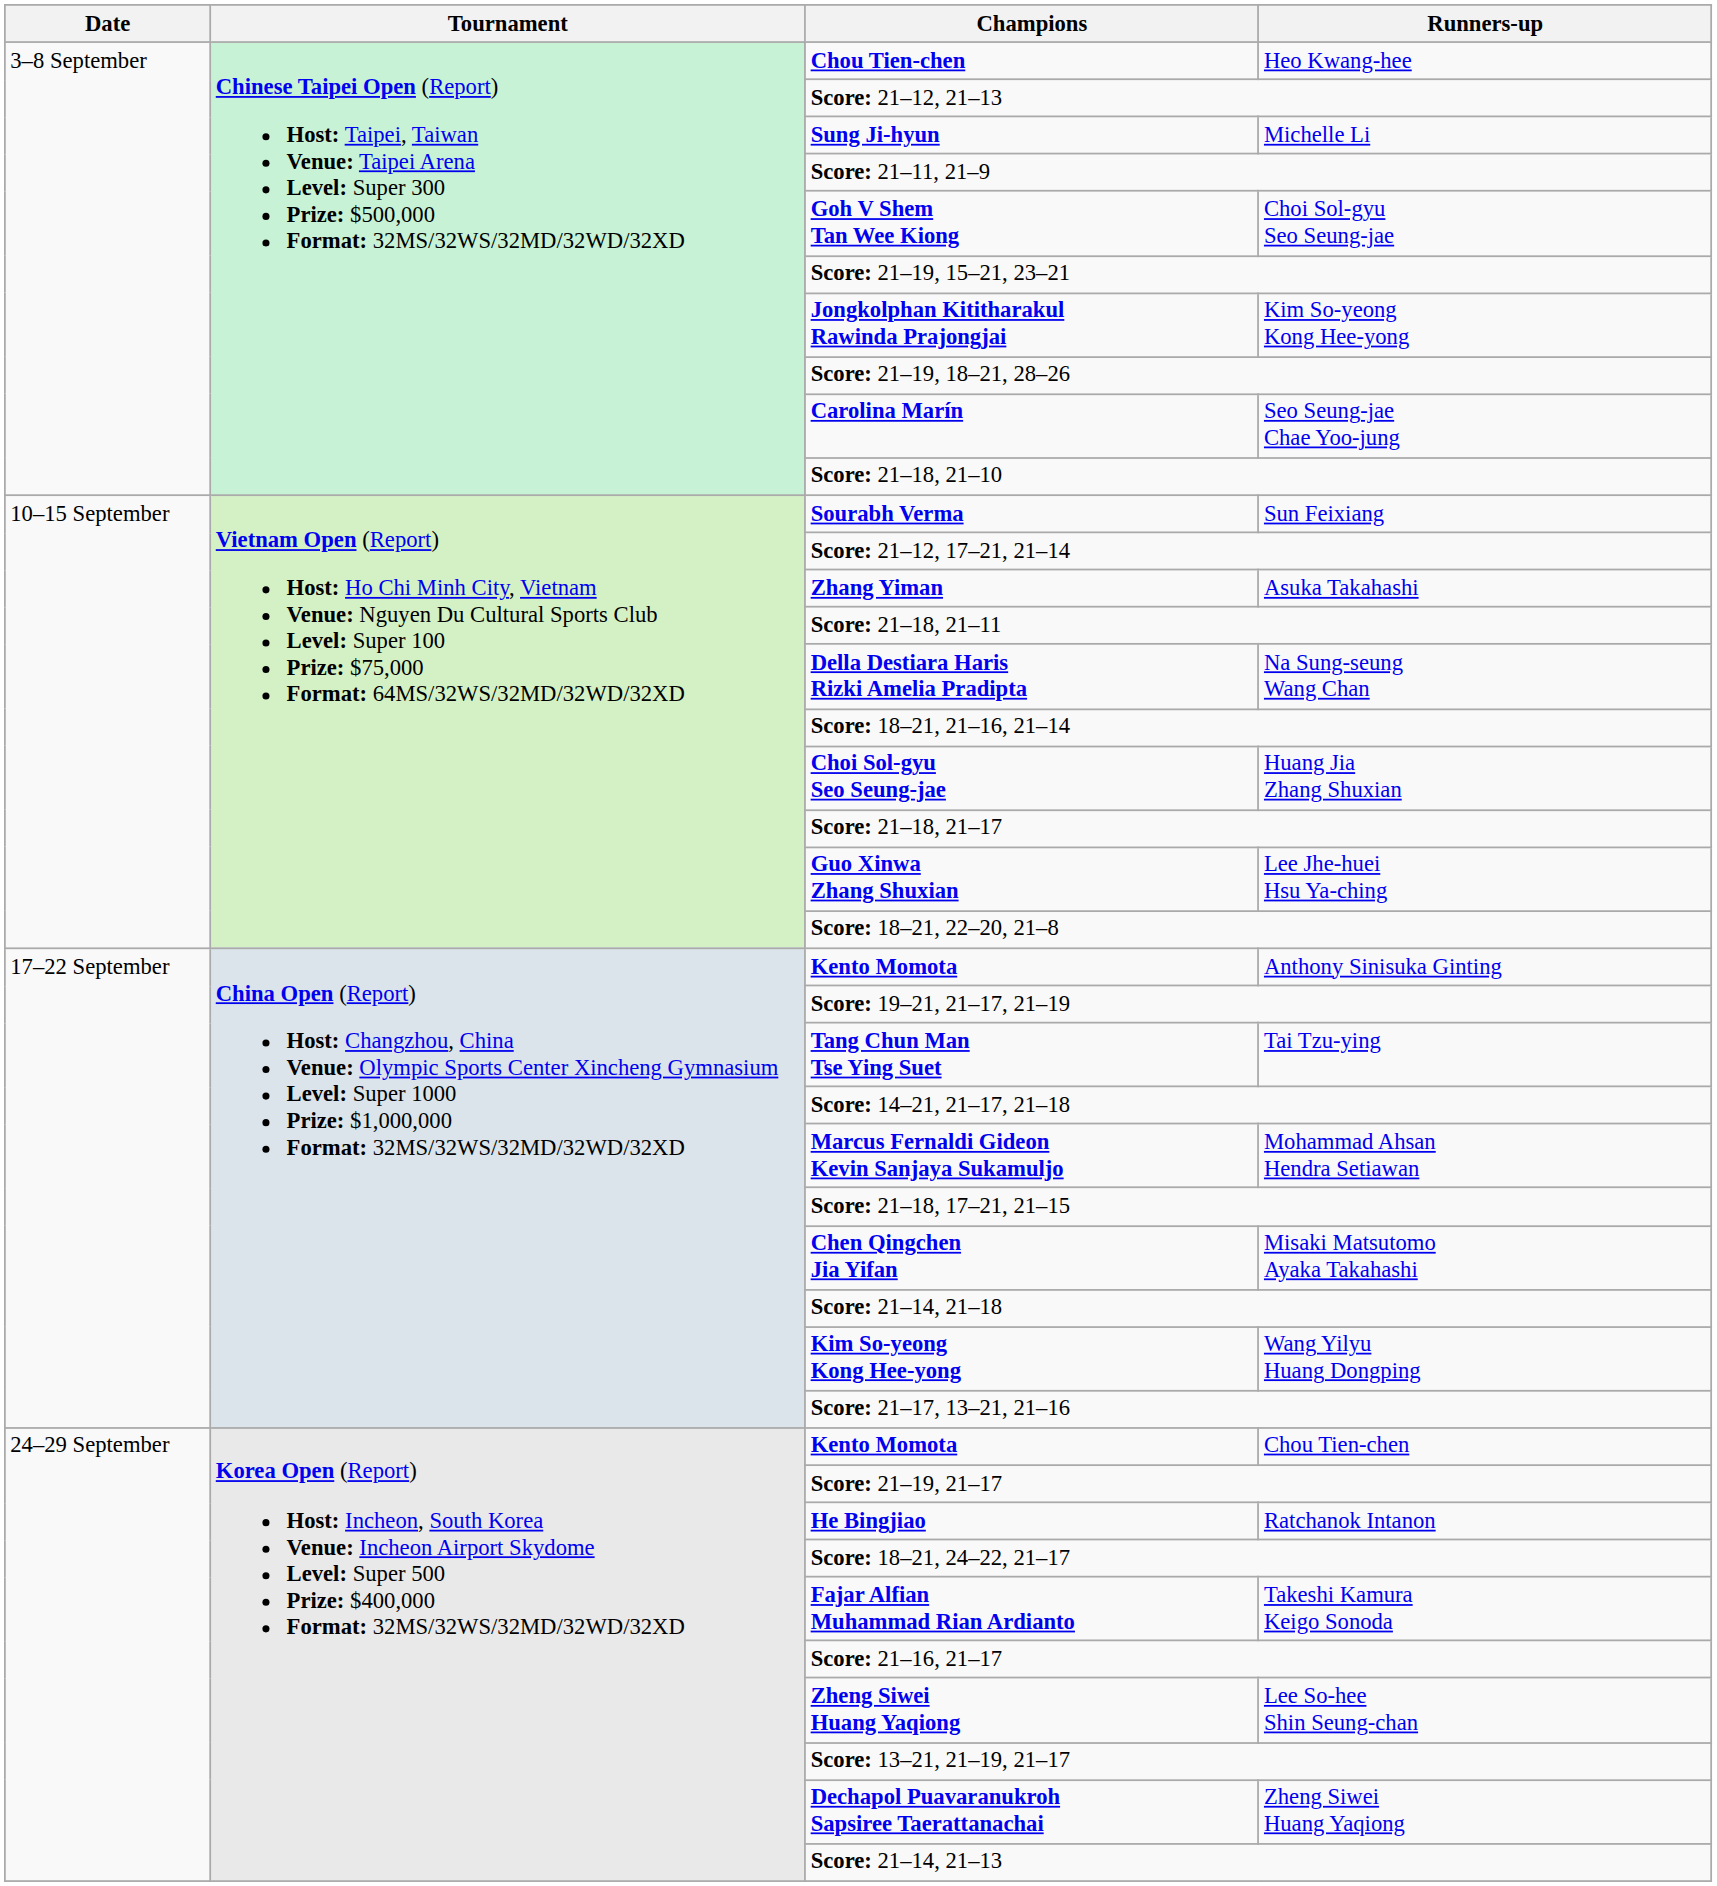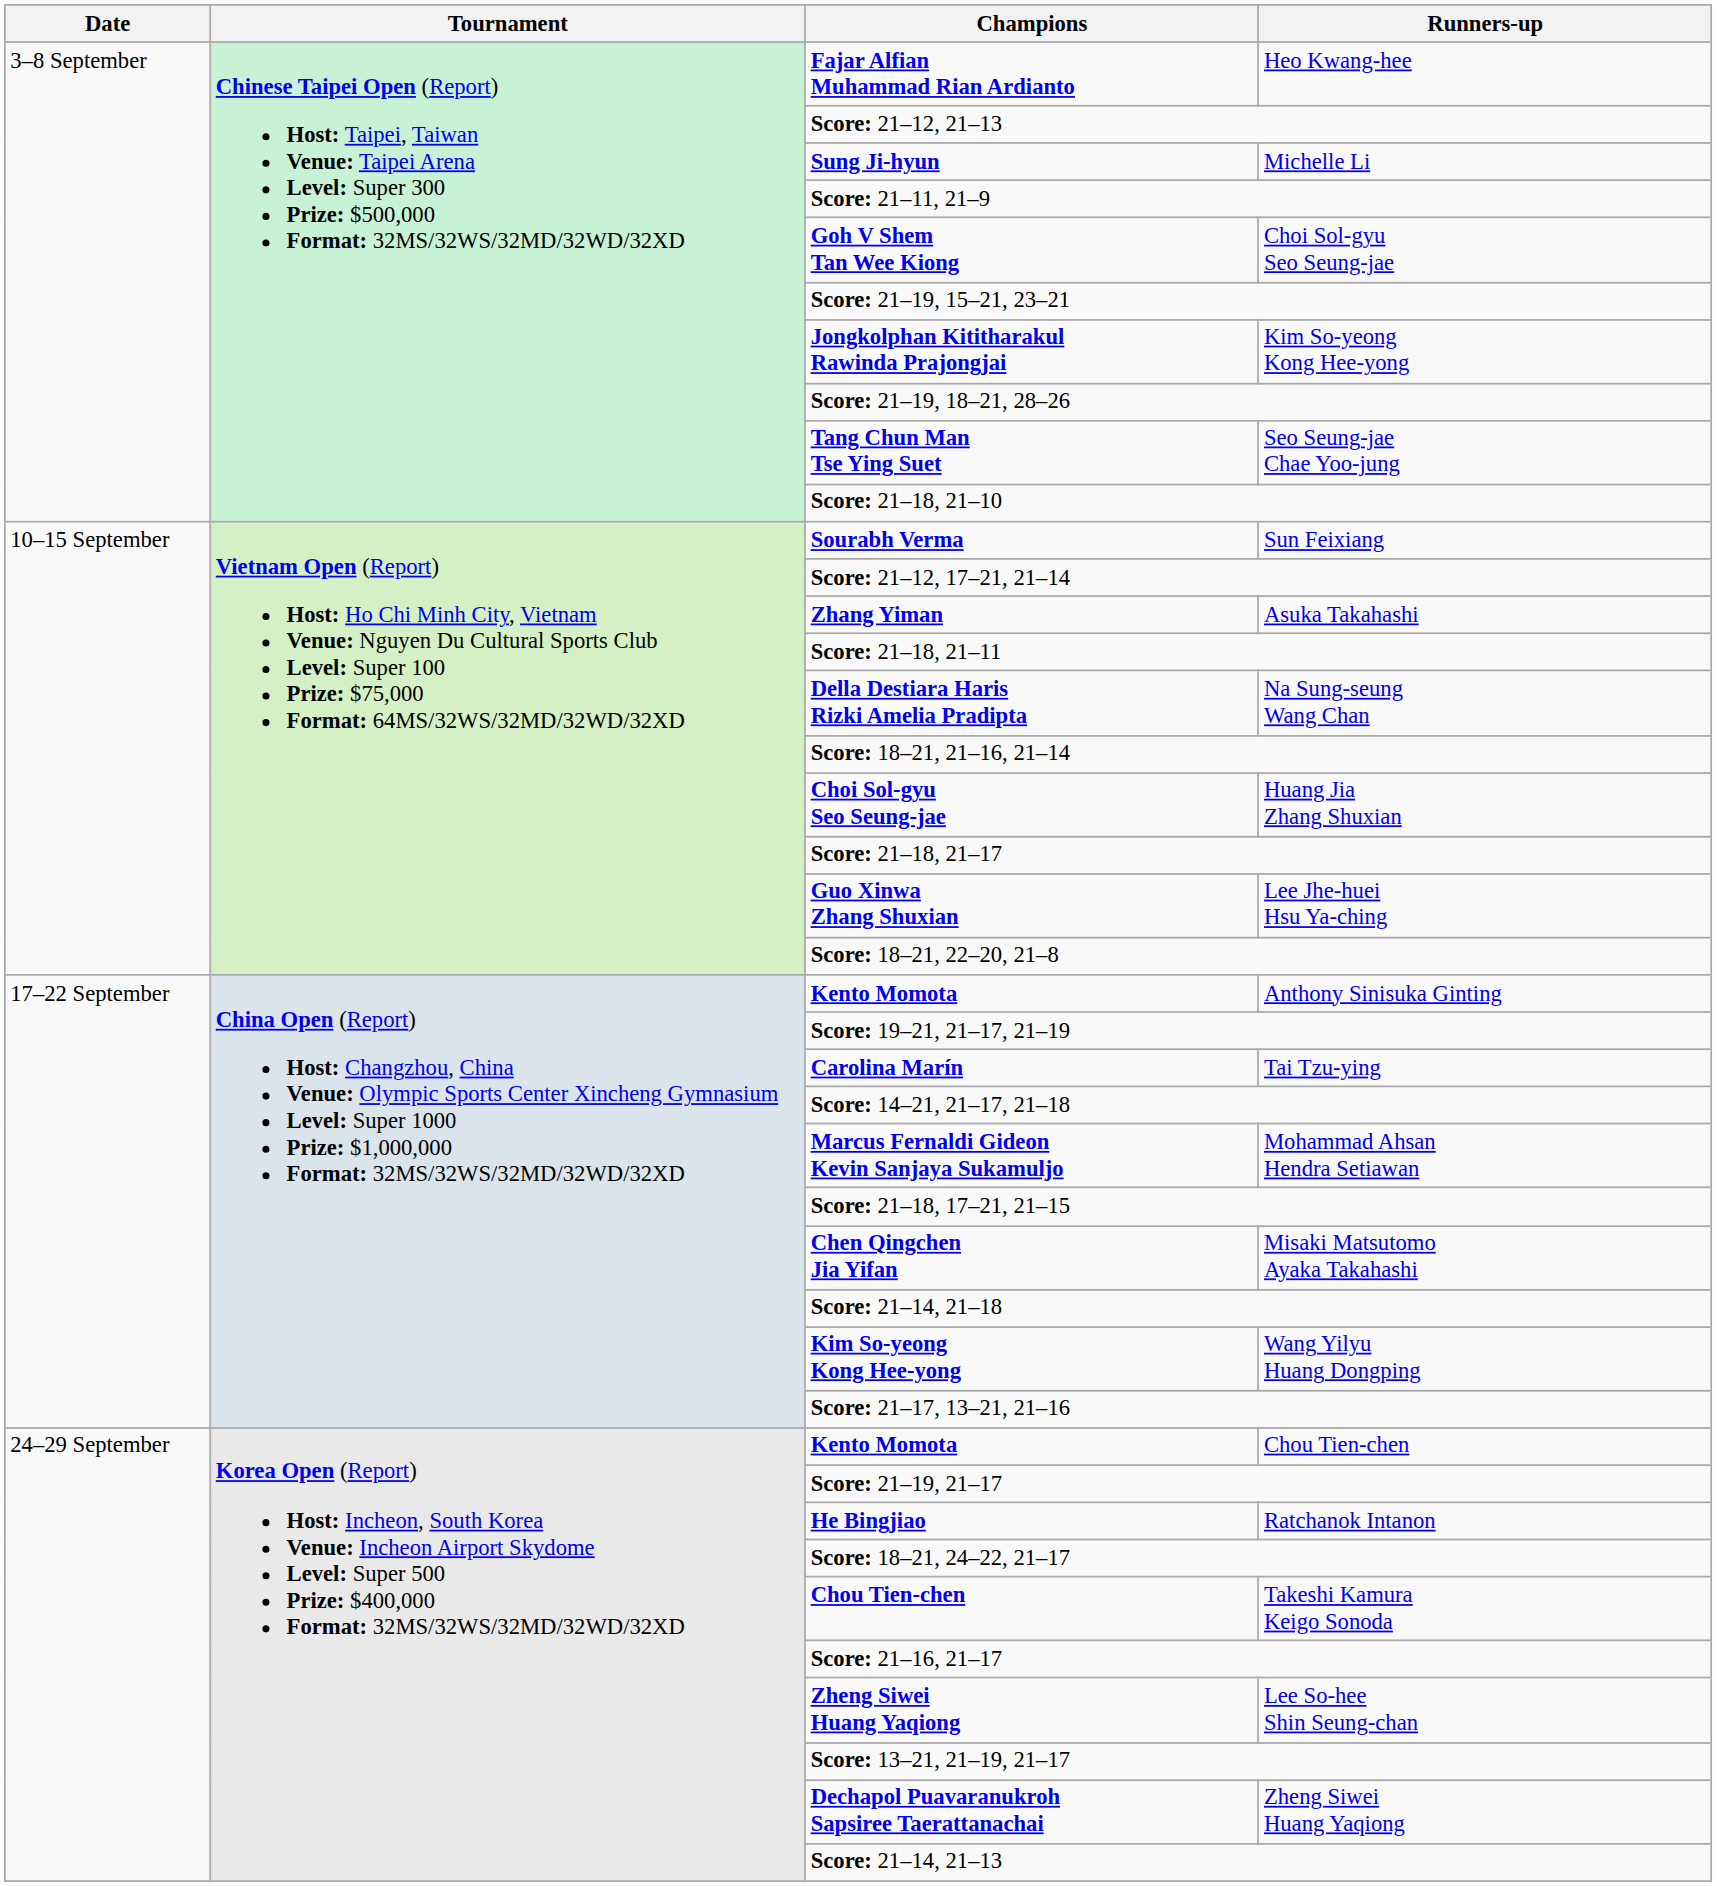Heo Kwang-hee | Champions: Chou Tien-chen -> Fajar Alfian Muhammad Rian Ardianto
Seo Seung-jae Chae Yoo-jung | Champions: Carolina Marín -> Tang Chun Man Tse Ying Suet
Tai Tzu-ying | Champions: Tang Chun Man Tse Ying Suet -> Carolina Marín
Takeshi Kamura Keigo Sonoda | Champions: Fajar Alfian Muhammad Rian Ardianto -> Chou Tien-chen
